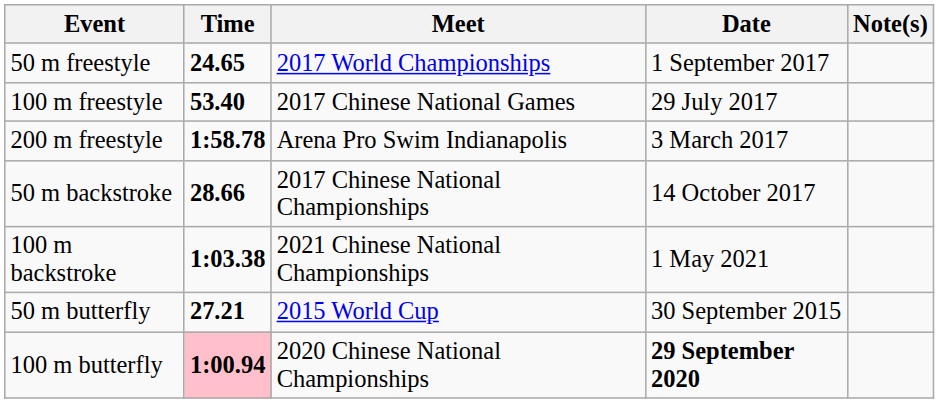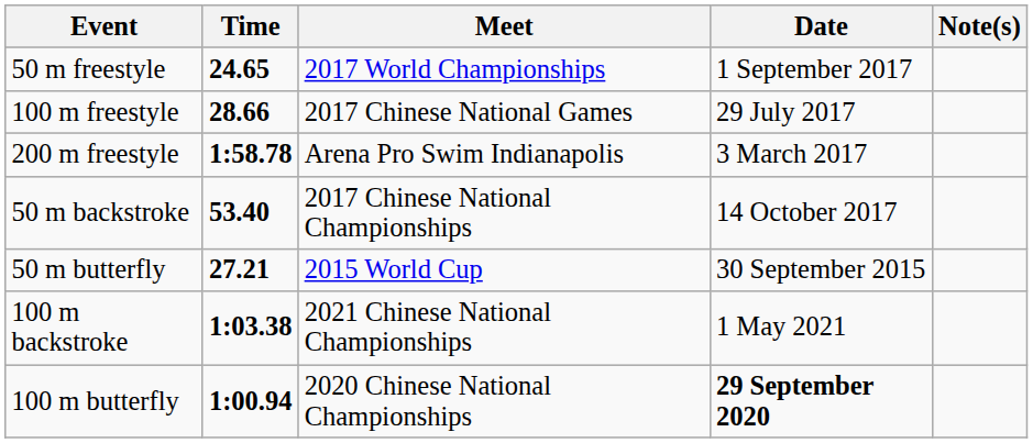100 m freestyle | Time: 53.40 -> 28.66
50 m backstroke | Time: 28.66 -> 53.40
rows swapped: 100 m backstroke <-> 50 m butterfly
100 m butterfly | Time: pink background -> no background
